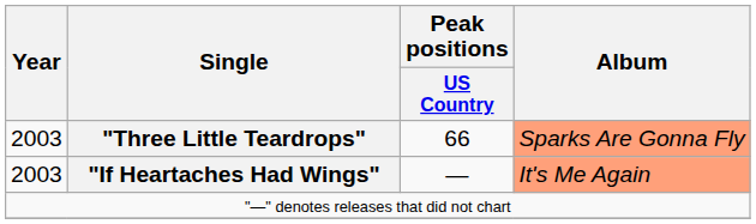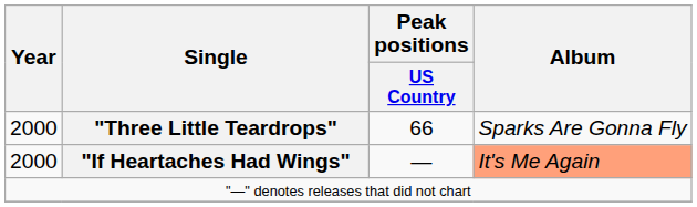"Three Little Teardrops" | Year: 2003 -> 2000
"Three Little Teardrops" | Album: lightsalmon background -> no background
"If Heartaches Had Wings" | Year: 2003 -> 2000
